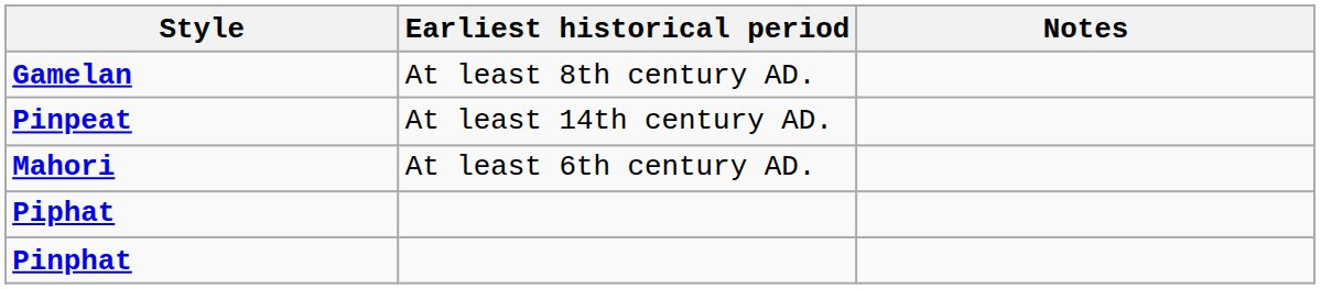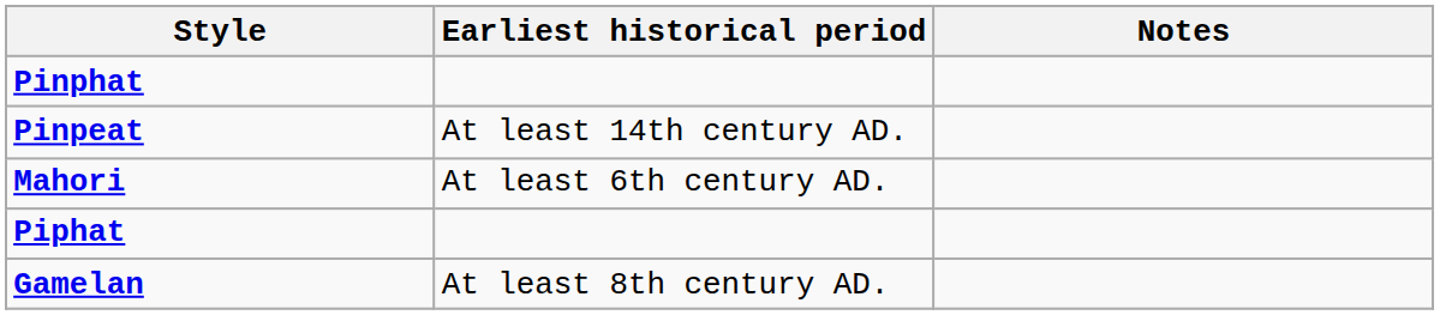rows swapped: Gamelan <-> Pinphat
